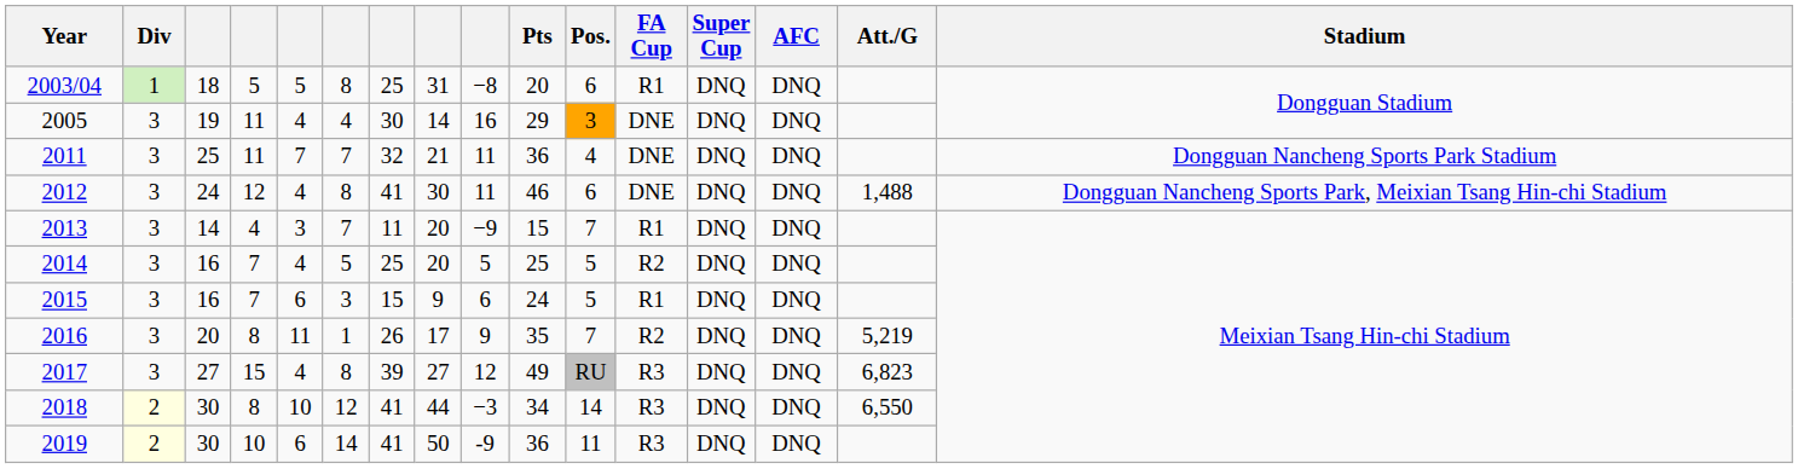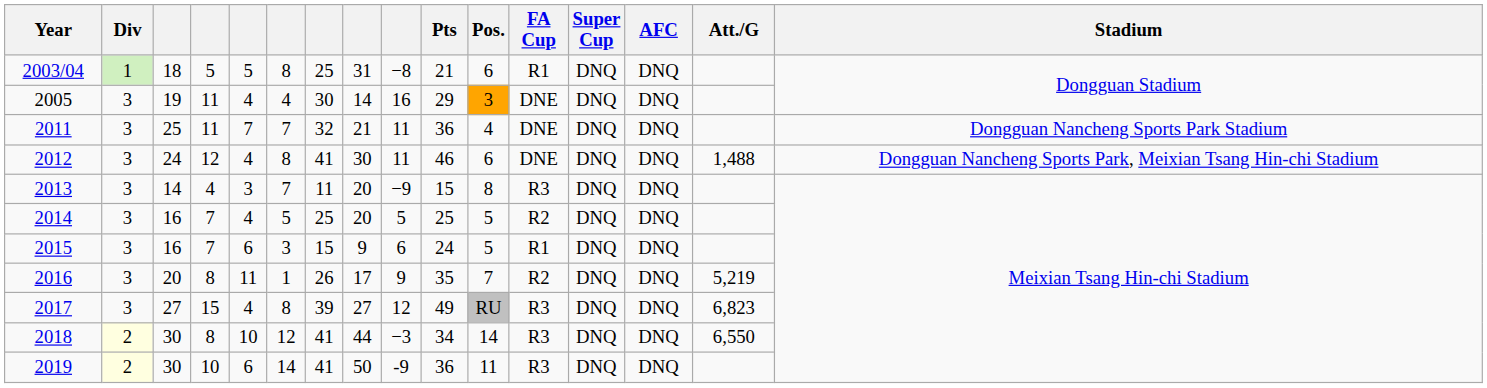2003/04 | Pts: 20 -> 21
2013 | Pos.: 7 -> 8
2013 | FA Cup: R1 -> R3
